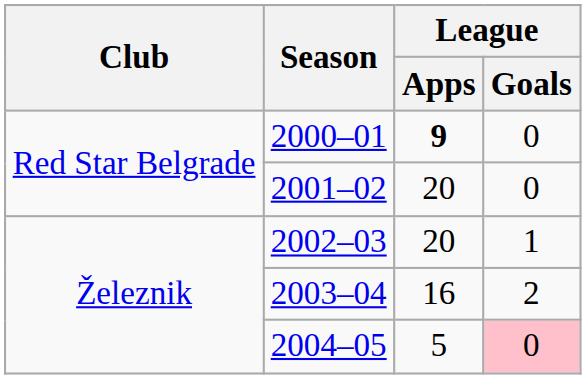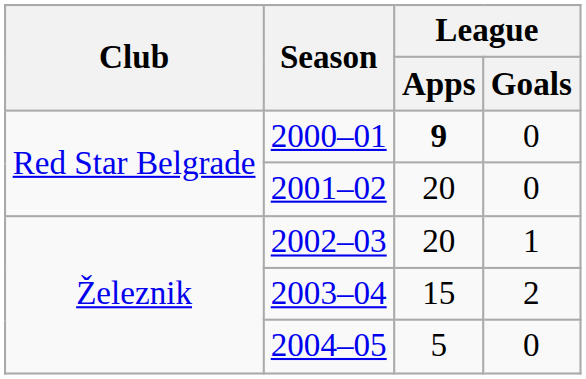2003–04 | League / Apps: 16 -> 15
2004–05 | League / Goals: pink background -> no background
